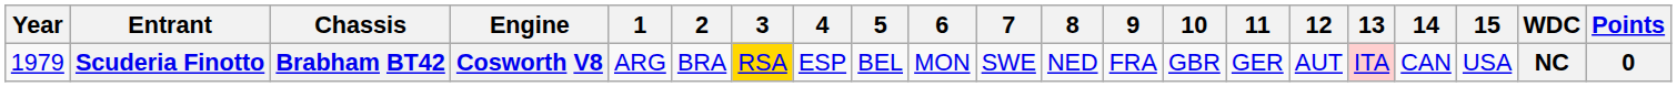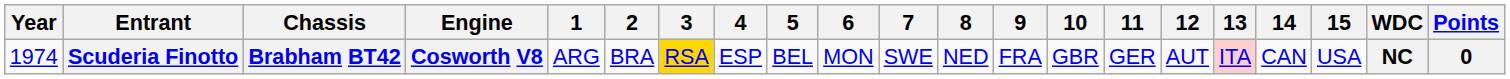Scuderia Finotto | Year: 1979 -> 1974
